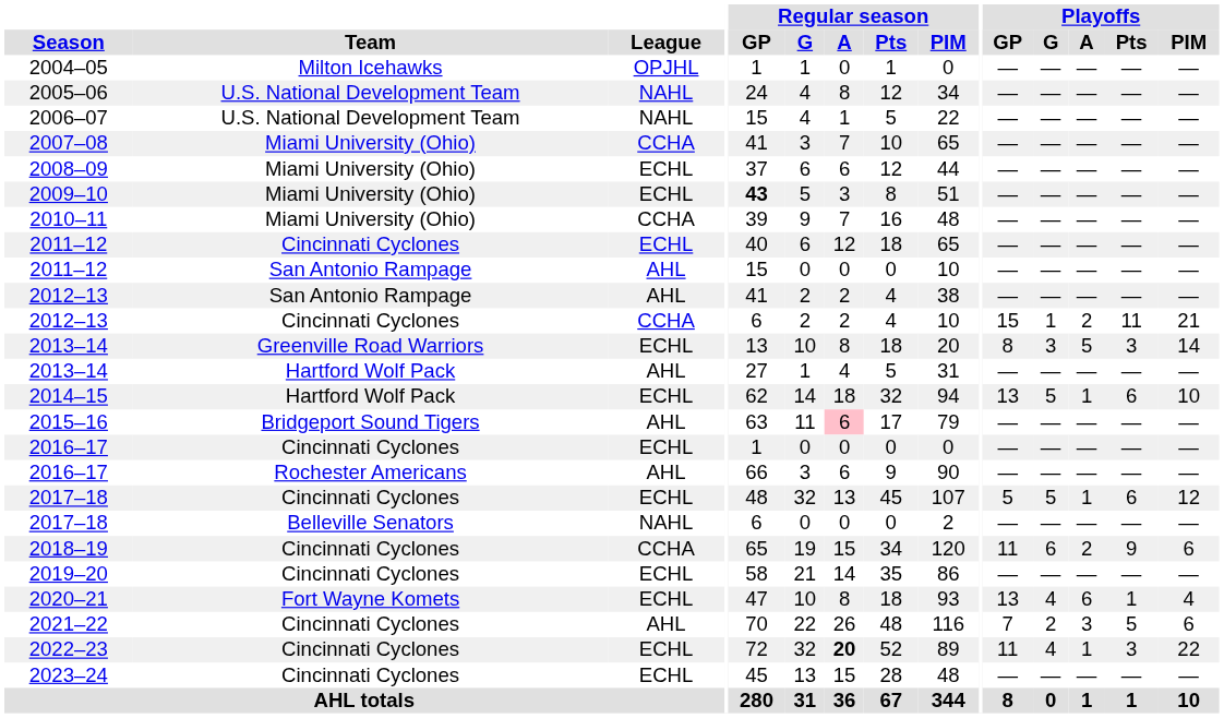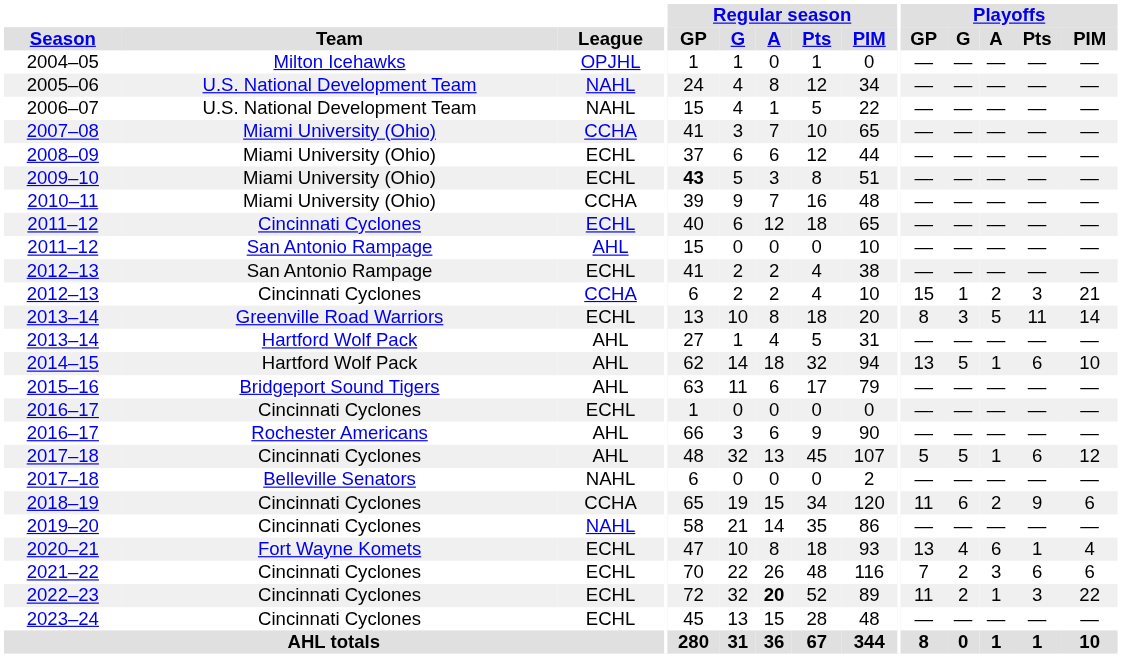2012–13 / San Antonio Rampage | League: AHL -> ECHL
2012–13 / Cincinnati Cyclones | Playoffs / Pts: 11 -> 3
2013–14 / Greenville Road Warriors | Playoffs / Pts: 3 -> 11
2014–15 | League: ECHL -> AHL
2015–16 | Regular season / A: pink background -> no background
2017–18 / Cincinnati Cyclones | League: ECHL -> AHL
2019–20 | League: ECHL -> NAHL
2021–22 | League: AHL -> ECHL
2021–22 | Playoffs / Pts: 5 -> 6
2022–23 | Playoffs / G: 4 -> 2
